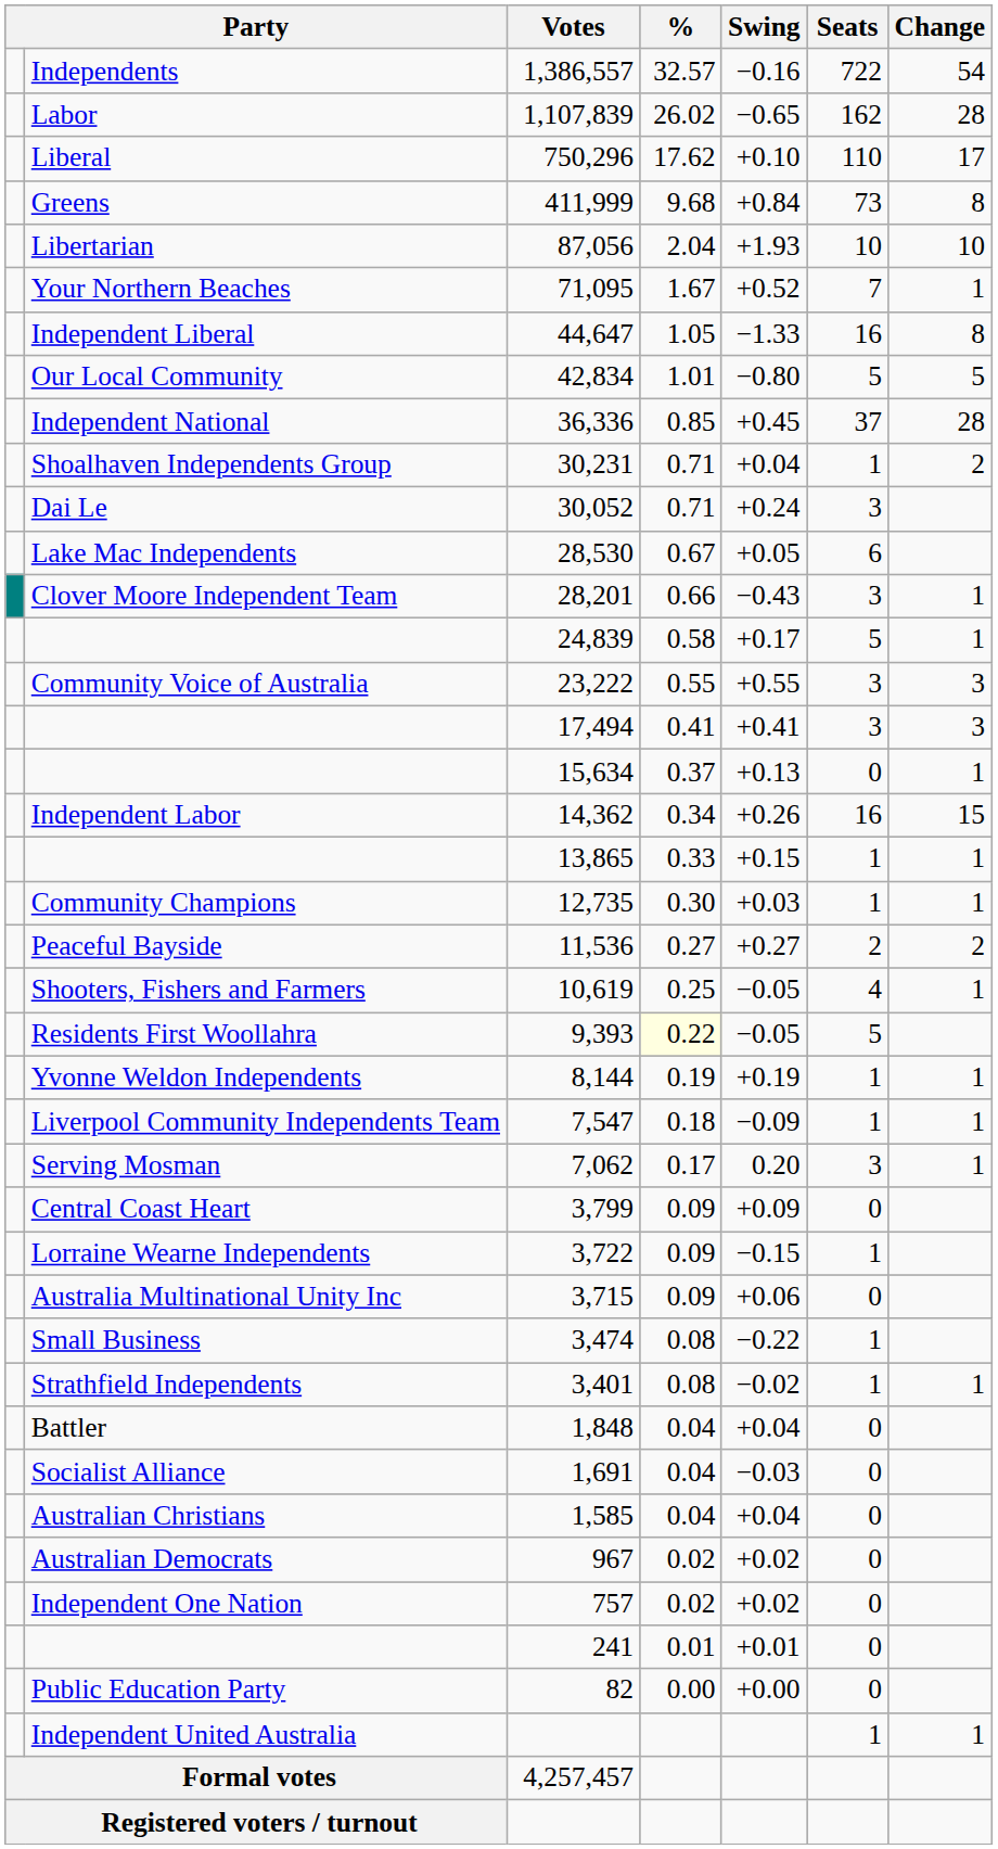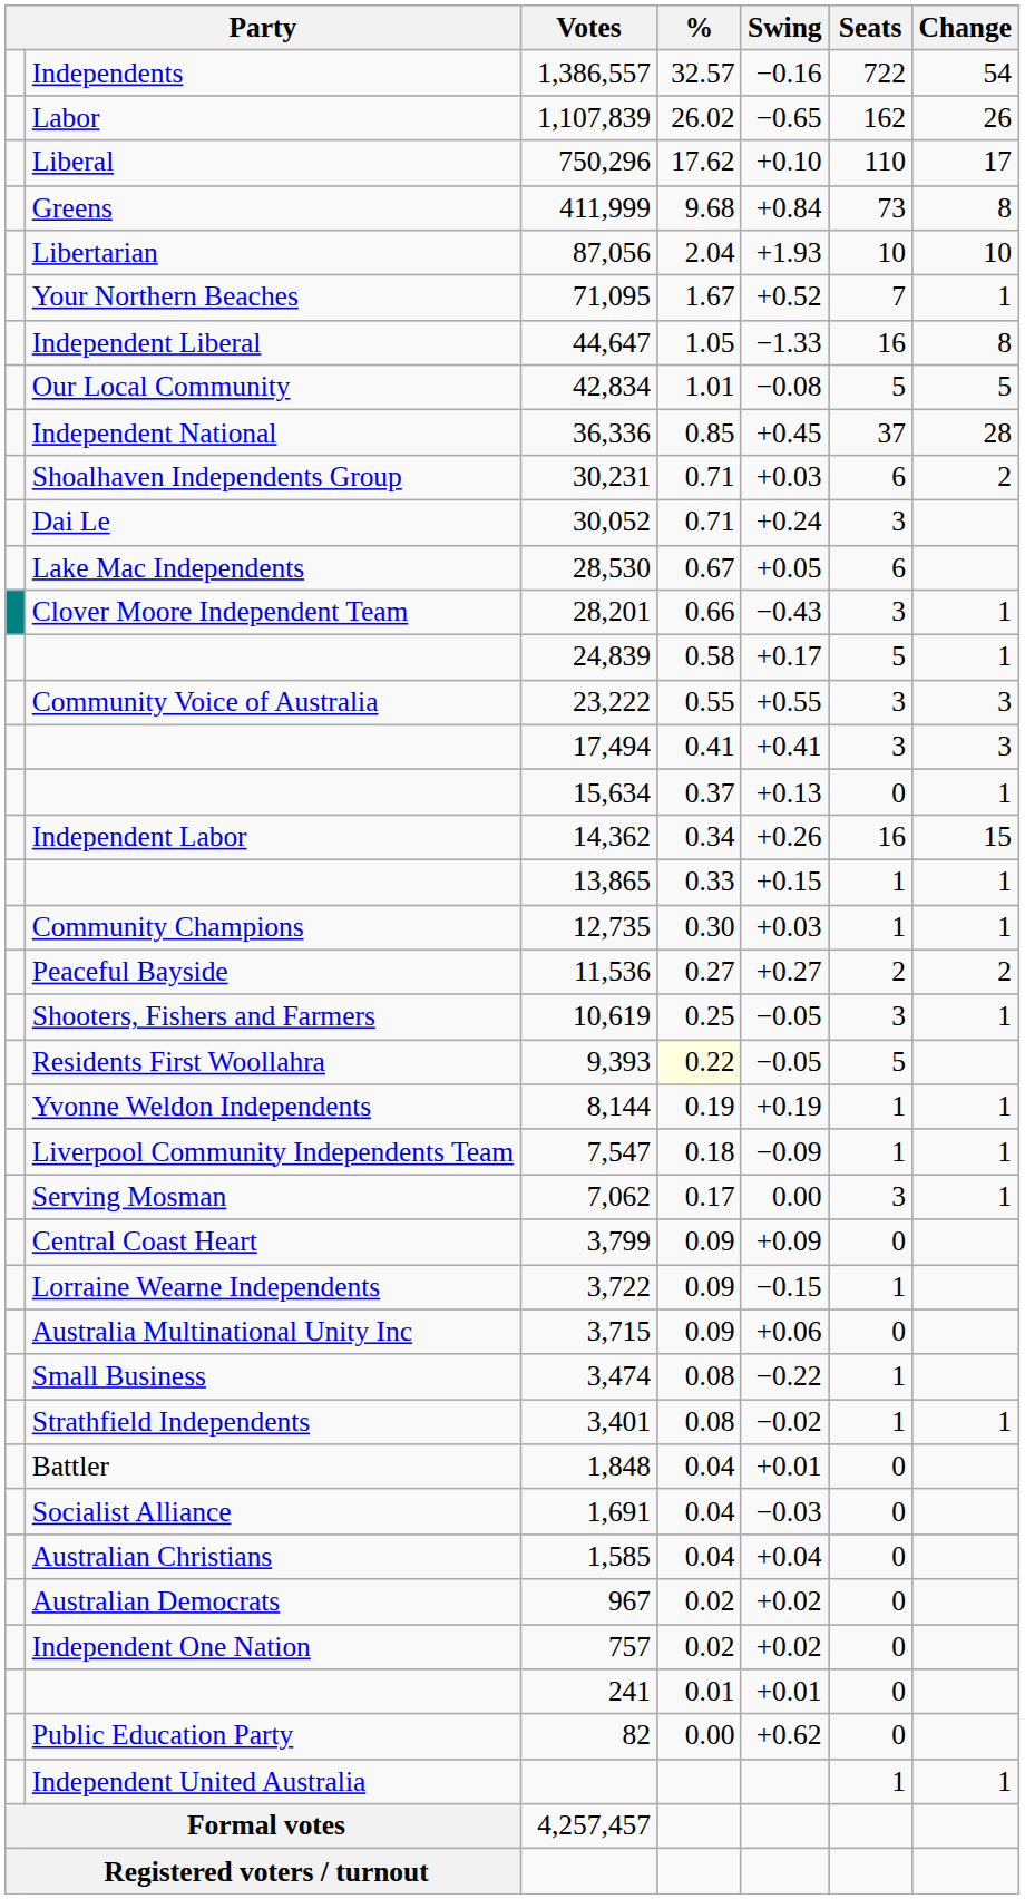Labor | Change: 28 -> 26
Our Local Community | Swing: −0.80 -> −0.08
Shoalhaven Independents Group | Swing: +0.04 -> +0.03
Shoalhaven Independents Group | Seats: 1 -> 6
Shooters, Fishers and Farmers | Seats: 4 -> 3
Serving Mosman | Swing: 0.20 -> 0.00
Battler | Swing: +0.04 -> +0.01
Public Education Party | Swing: +0.00 -> +0.62
